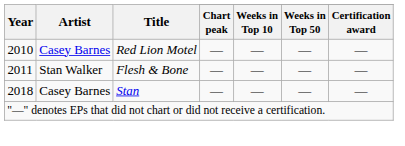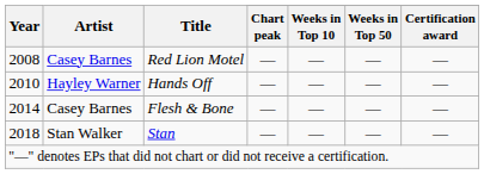Red Lion Motel | Year: 2010 -> 2008
+ row: 2010 | Hayley Warner | Hands Off | — | — | — | —
Flesh & Bone | Year: 2011 -> 2014
Flesh & Bone | Artist: Stan Walker -> Casey Barnes
Stan | Artist: Casey Barnes -> Stan Walker
